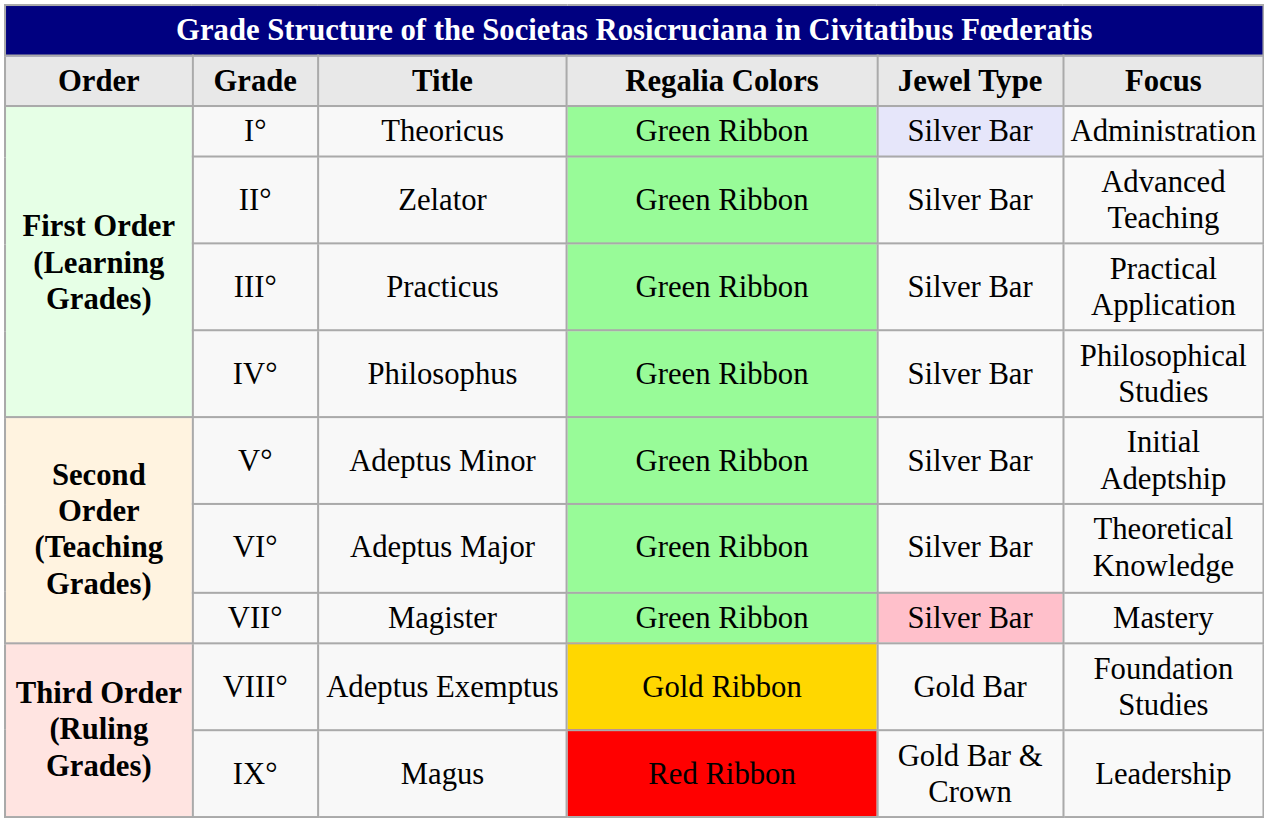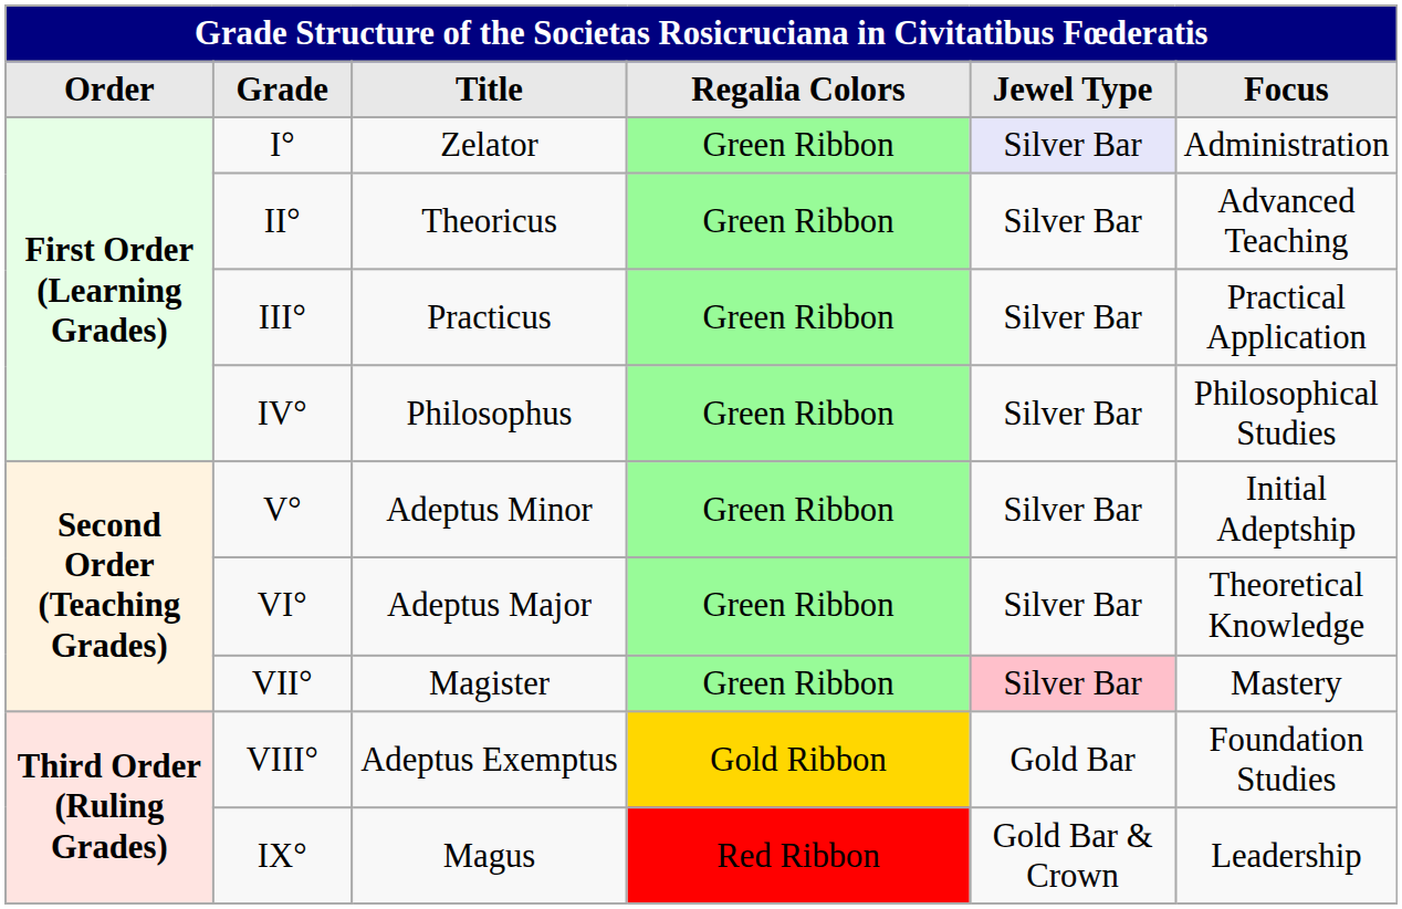I° | Title: Theoricus -> Zelator
II° | Title: Zelator -> Theoricus
